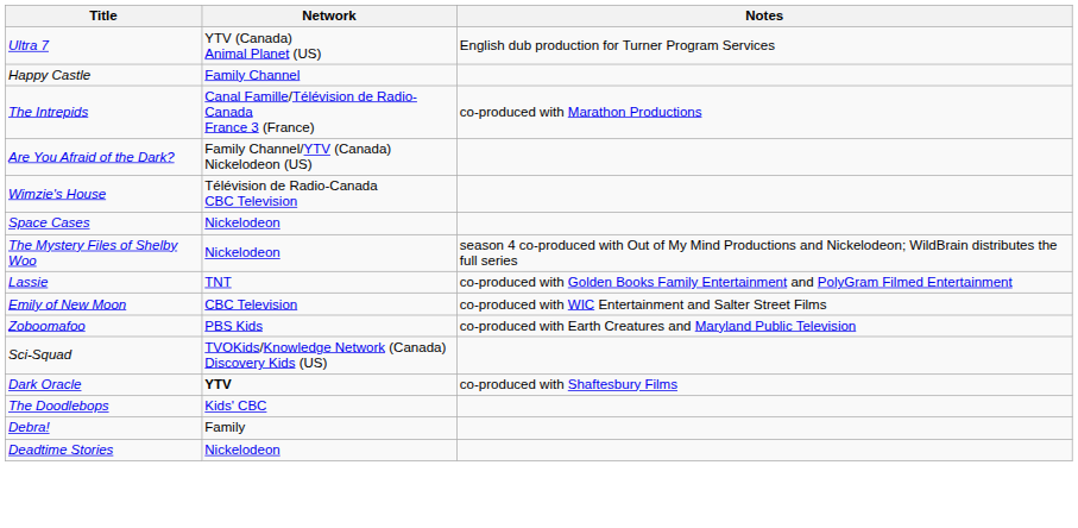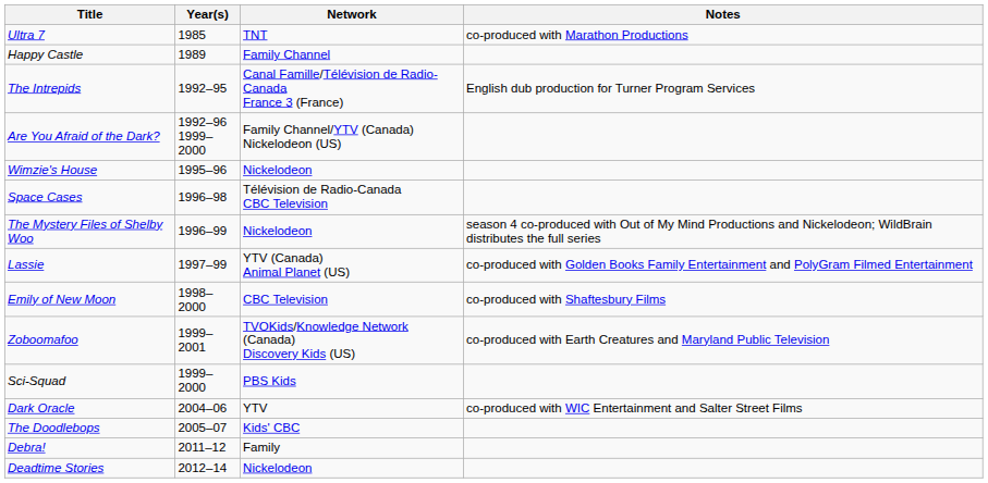+ column: Year(s) | 1985 | 1989 | 1992–95 | 1992–96 1999–2000 | 1995–96 | 1996–98 | 1996–99 | 1997–99 | 1998–2000 | 1999–2001 | 1999–2000 | 2004–06 | 2005–07 | 2011–12 | 2012–14
Ultra 7 | Network: YTV (Canada) Animal Planet (US) -> TNT
Ultra 7 | Notes: English dub production for Turner Program Services -> co-produced with Marathon Productions
The Intrepids | Notes: co-produced with Marathon Productions -> English dub production for Turner Program Services
Wimzie's House | Network: Télévision de Radio-Canada CBC Television -> Nickelodeon
Space Cases | Network: Nickelodeon -> Télévision de Radio-Canada CBC Television
Lassie | Network: TNT -> YTV (Canada) Animal Planet (US)
Emily of New Moon | Notes: co-produced with WIC Entertainment and Salter Street Films -> co-produced with Shaftesbury Films
Zoboomafoo | Network: PBS Kids -> TVOKids/Knowledge Network (Canada) Discovery Kids (US)
Sci-Squad | Network: TVOKids/Knowledge Network (Canada) Discovery Kids (US) -> PBS Kids
Dark Oracle | Network: bold -> normal
Dark Oracle | Notes: co-produced with Shaftesbury Films -> co-produced with WIC Entertainment and Salter Street Films
